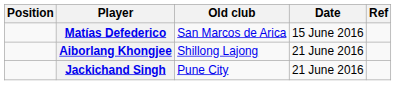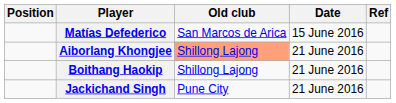Aiborlang Khongjee | Old club: no background -> lightsalmon background
+ row: Boithang Haokip | Shillong Lajong | 21 June 2016
